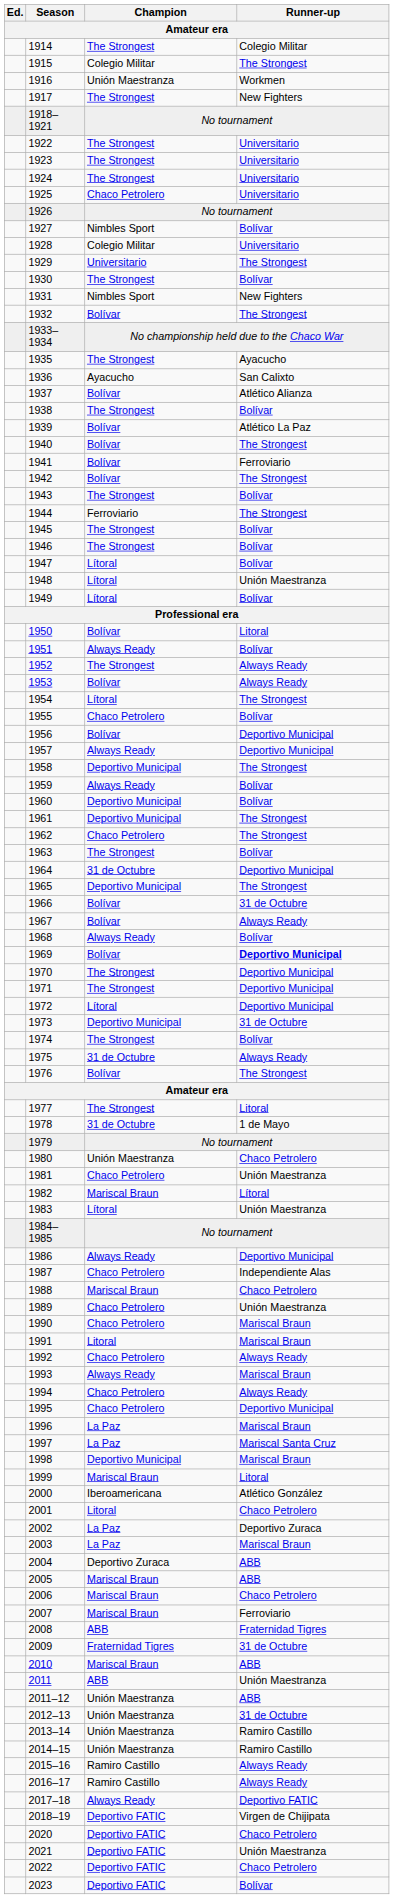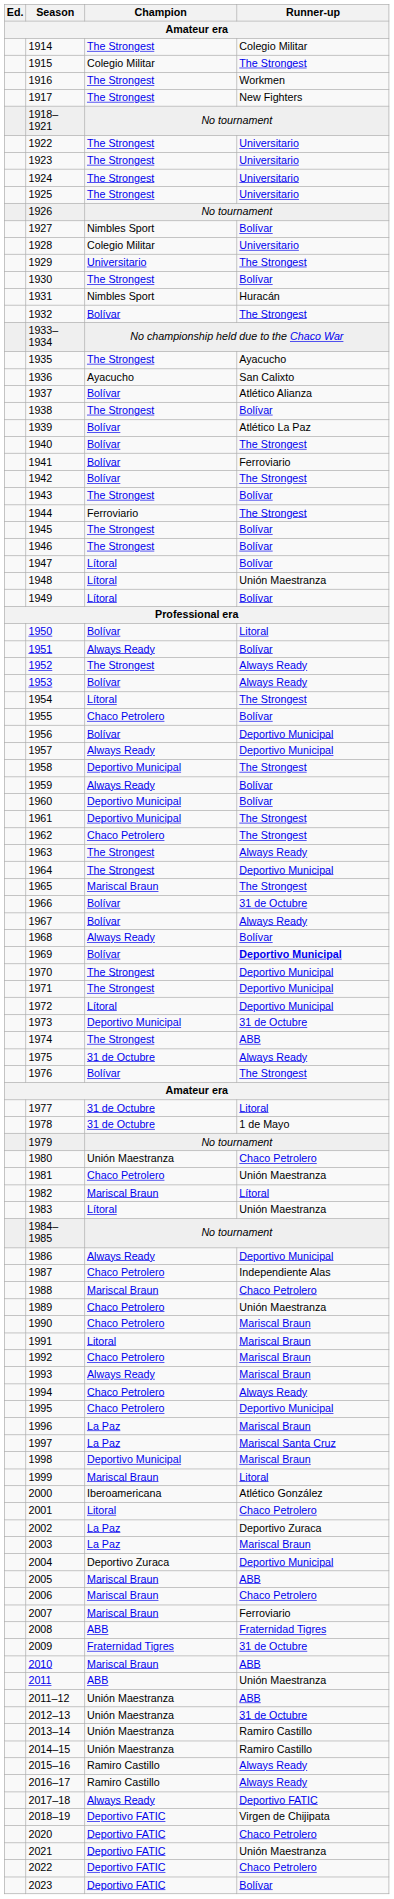1916 | Champion: Unión Maestranza -> The Strongest
1925 | Champion: Chaco Petrolero -> The Strongest
1931 | Runner-up: New Fighters -> Huracán
1963 | Runner-up: Bolívar -> Always Ready
1964 | Champion: 31 de Octubre -> The Strongest
1965 | Champion: Deportivo Municipal -> Mariscal Braun
1974 | Runner-up: Bolívar -> ABB
1977 | Champion: The Strongest -> 31 de Octubre
1992 | Runner-up: Always Ready -> Mariscal Braun
2004 | Runner-up: ABB -> Deportivo Municipal
